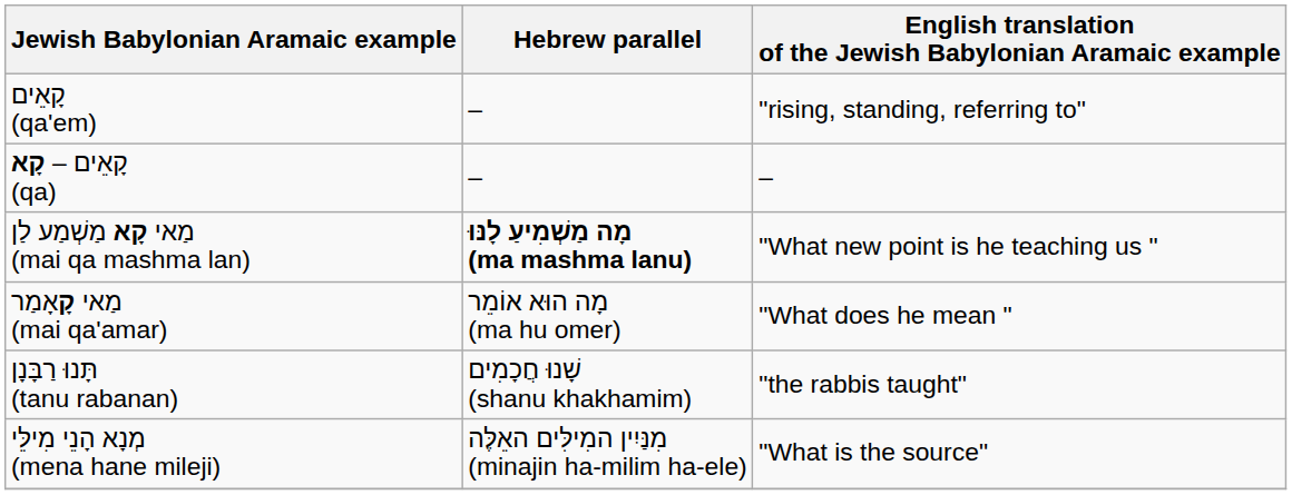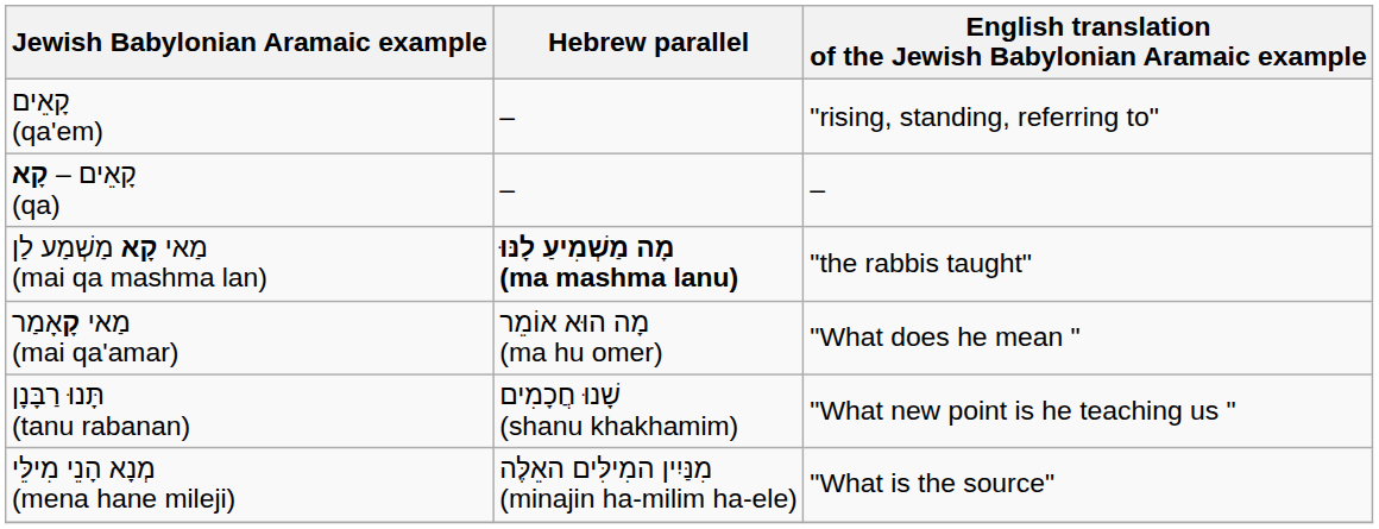מַאי קָא מַשְׁמַע לַן (mai qa mashma lan) | English translation of the Jewish Babylonian Aramaic example: "What new point is he teaching us " -> "the rabbis taught"
תָּנוּ רַבָּנָן (tanu rabanan) | English translation of the Jewish Babylonian Aramaic example: "the rabbis taught" -> "What new point is he teaching us "
